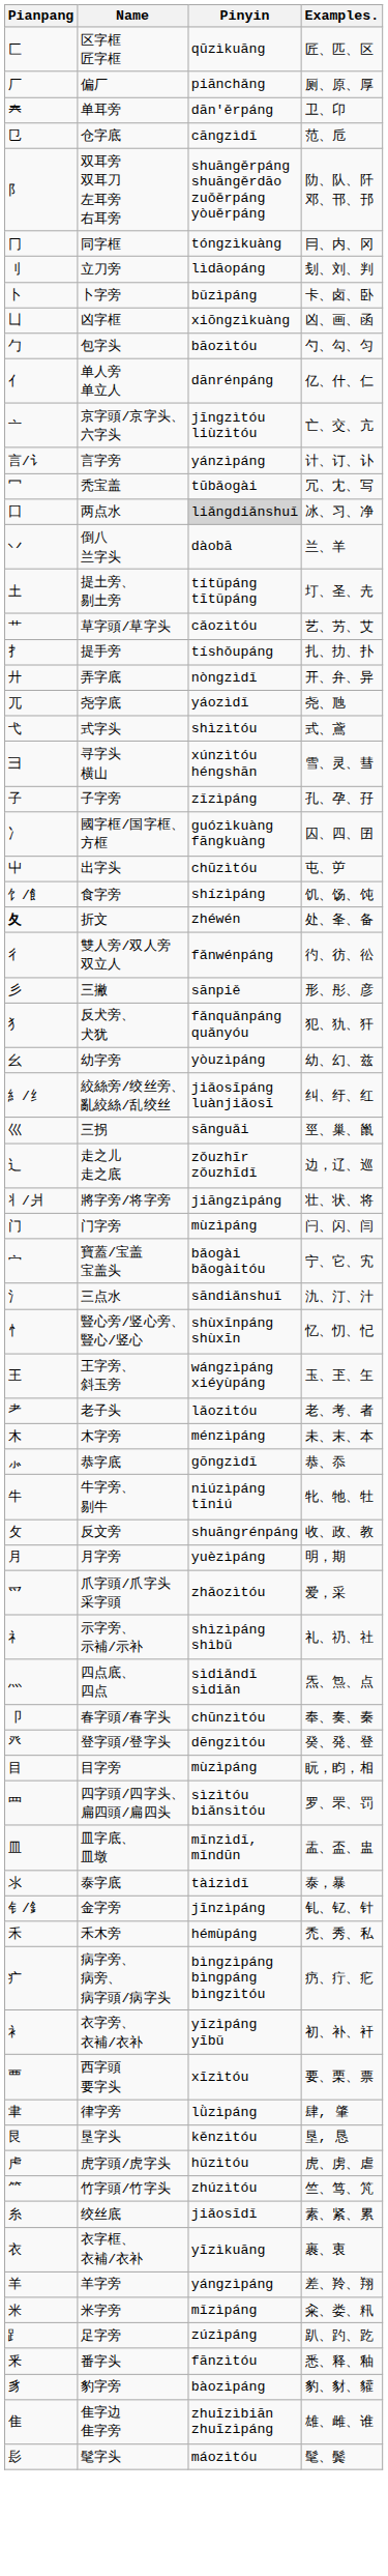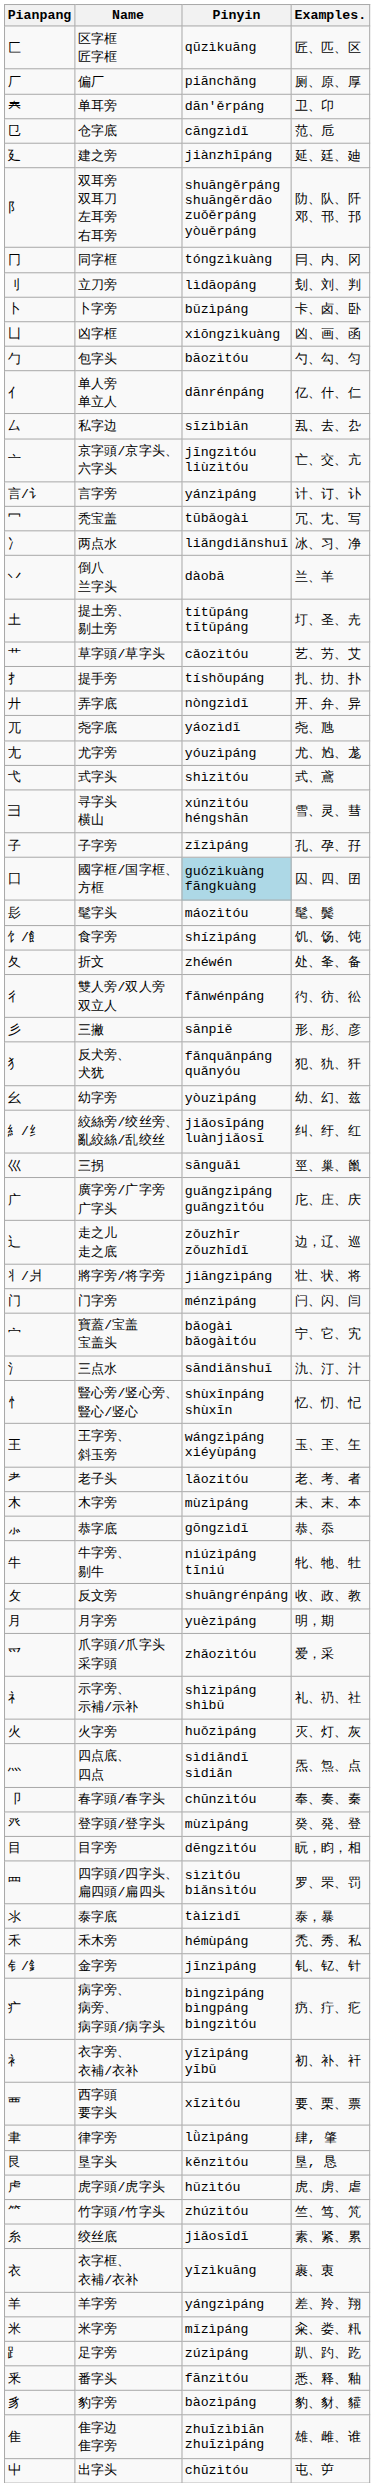+ row: 廴 | 建之旁 | jiànzhīpáng | 延、廷、廸
+ row: 厶 | 私字边 | sīzìbiān | 厾、去、厹
两点水 | Pianpang: 囗 -> 冫
两点水 | Pinyin: lightgrey background -> no background
+ row: 尢 | 尤字旁 | yóuzìpáng | 尤、尥、尨
國字框/国字框、 方框 | Pianpang: 冫 -> 囗
國字框/国字框、 方框 | Pinyin: no background -> lightblue background
rows swapped: 出字头 <-> 髦字头
折文 | Pianpang: bold -> normal
+ row: 广 | 廣字旁/广字旁 广字头 | guǎngzìpáng guǎngzìtóu | 庀、庄、庆
门字旁 | Pinyin: mùzìpáng -> ménzìpáng
木字旁 | Pinyin: ménzìpáng -> mùzìpáng
+ row: 火 | 火字旁 | huǒzìpáng | 灭、灯、灰
登字頭/登字头 | Pinyin: dēngzìtóu -> mùzìpáng
目字旁 | Pinyin: mùzìpáng -> dēngzìtóu
- row: 皿 | 皿字底、 皿墩 | mǐnzìdǐ, mǐndūn | 盂、盃、盅
rows swapped: 金字旁 <-> 禾木旁
